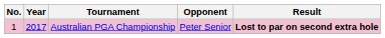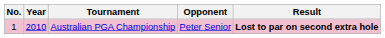Australian PGA Championship | Year: 2017 -> 2010
